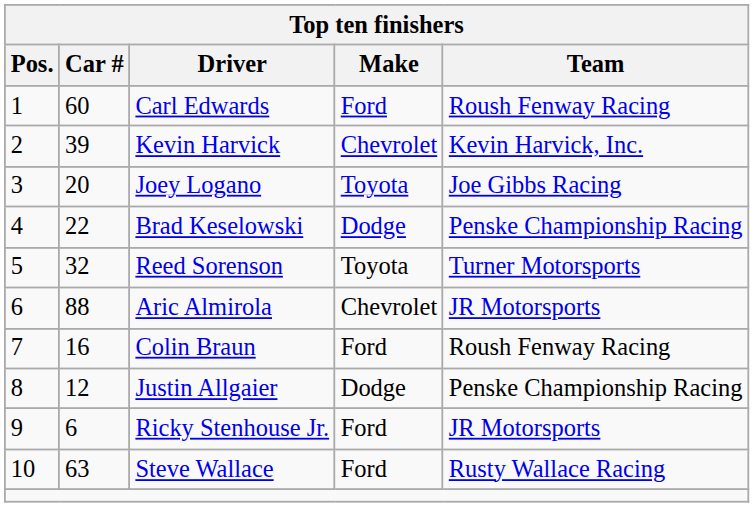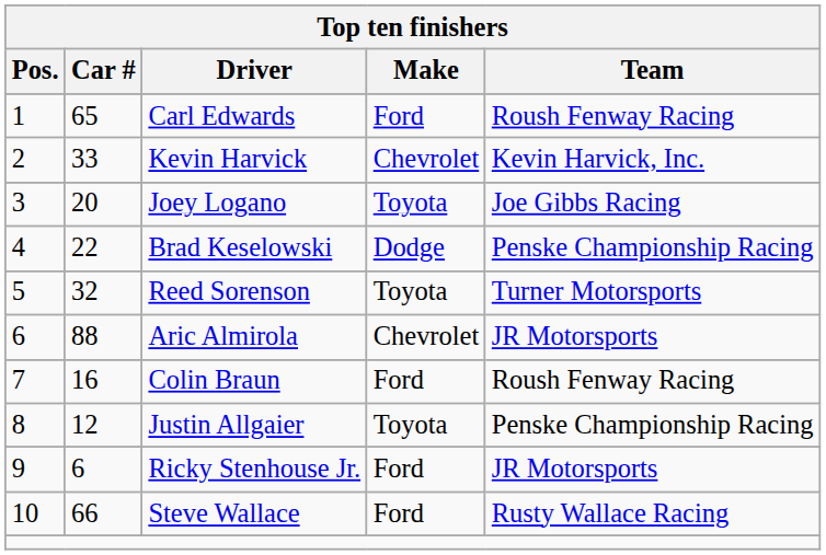Carl Edwards | Car #: 60 -> 65
Kevin Harvick | Car #: 39 -> 33
Justin Allgaier | Make: Dodge -> Toyota
Steve Wallace | Car #: 63 -> 66
